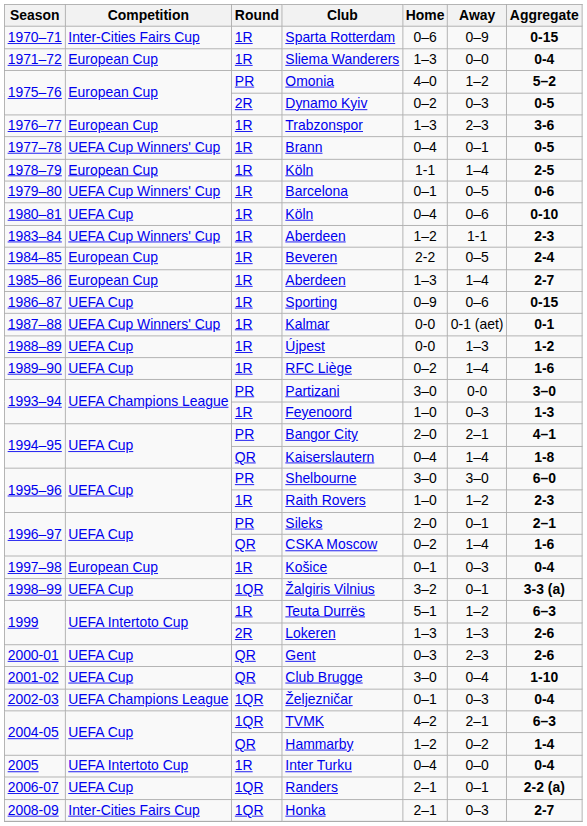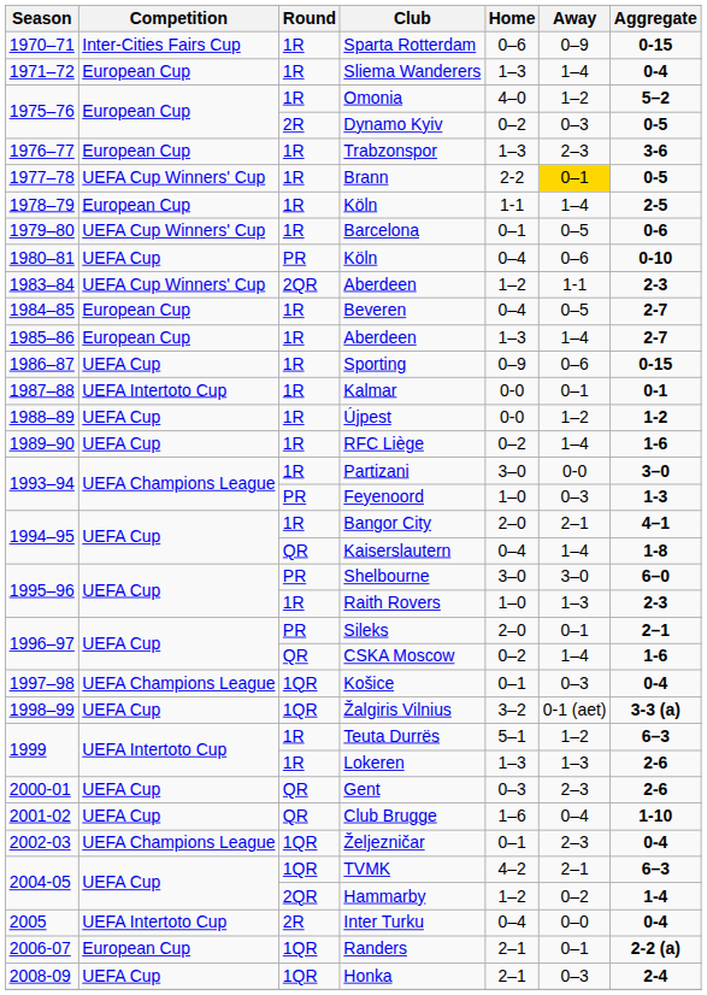Sliema Wanderers | Away: 0–0 -> 1–4
Omonia | Round: PR -> 1R
Brann | Home: 0–4 -> 2-2
Brann | Away: no background -> gold background
1980–81 / Köln | Round: 1R -> PR
1983–84 / Aberdeen | Round: 1R -> 2QR
Beveren | Home: 2-2 -> 0–4
Beveren | Aggregate: 2-4 -> 2-7
Kalmar | Competition: UEFA Cup Winners' Cup -> UEFA Intertoto Cup
Kalmar | Away: 0-1 (aet) -> 0–1
Újpest | Away: 1–3 -> 1–2
Partizani | Round: PR -> 1R
Feyenoord | Round: 1R -> PR
Bangor City | Round: PR -> 1R
Raith Rovers | Away: 1–2 -> 1–3
Košice | Competition: European Cup -> UEFA Champions League
Košice | Round: 1R -> 1QR
Žalgiris Vilnius | Away: 0–1 -> 0-1 (aet)
Lokeren | Round: 2R -> 1R
Club Brugge | Home: 3–0 -> 1–6
Željezničar | Away: 0–3 -> 2–3
Hammarby | Round: QR -> 2QR
Inter Turku | Round: 1R -> 2R
Randers | Competition: UEFA Cup -> European Cup
Honka | Competition: Inter-Cities Fairs Cup -> UEFA Cup
Honka | Aggregate: 2-7 -> 2-4
